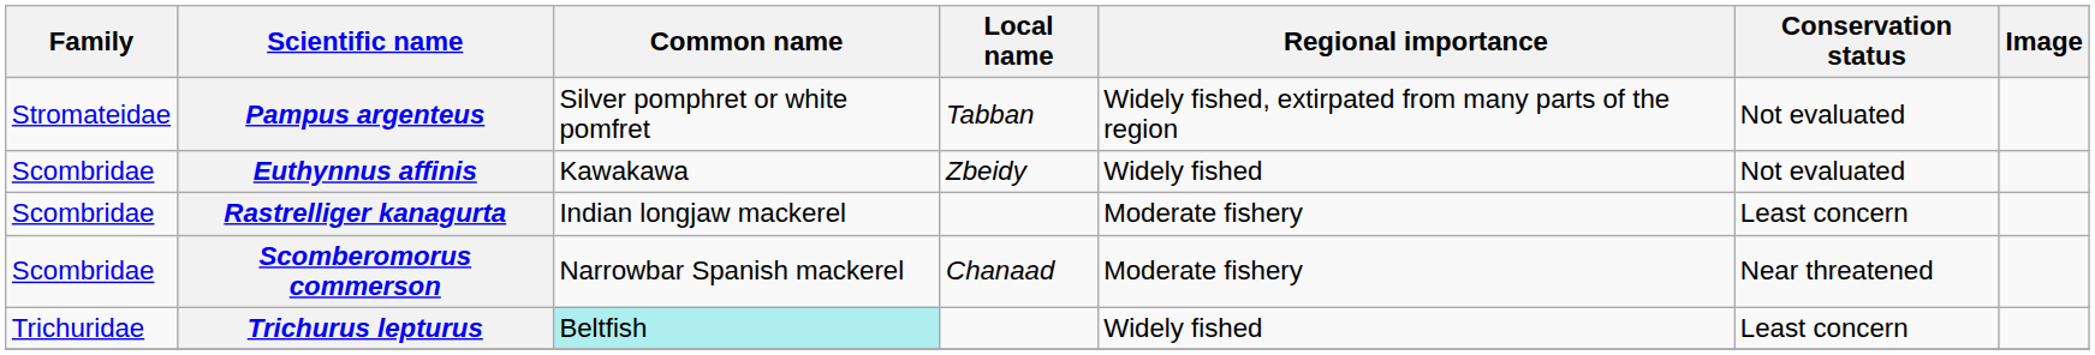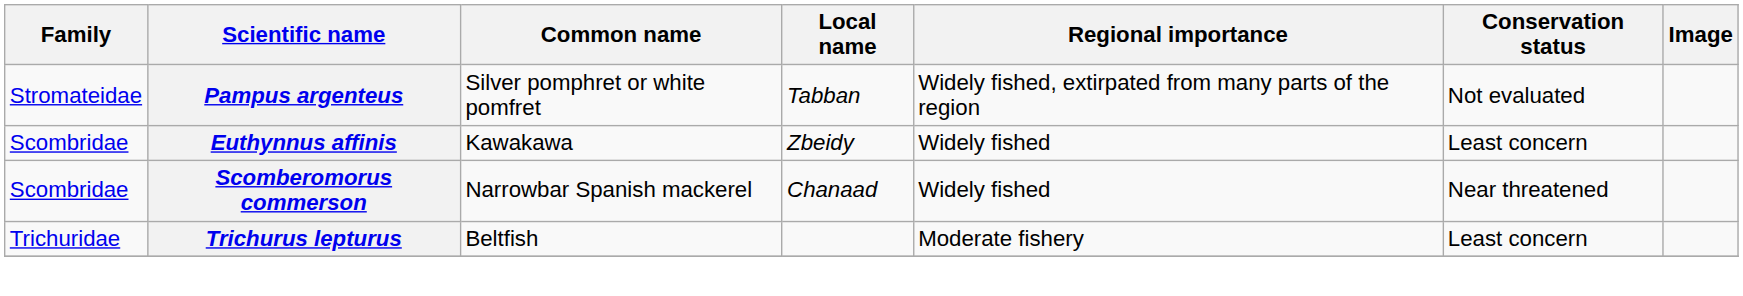Euthynnus affinis | Conservation status: Not evaluated -> Least concern
- row: Scombridae | Rastrelliger kanagurta | Indian longjaw mackerel | Moderate fishery | Least concern
Scomberomorus commerson | Regional importance: Moderate fishery -> Widely fished
Trichurus lepturus | Common name: paleturquoise background -> no background
Trichurus lepturus | Regional importance: Widely fished -> Moderate fishery
